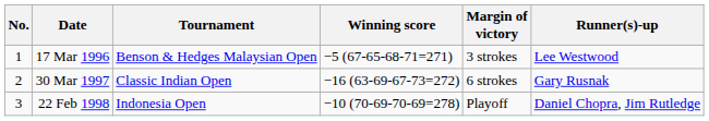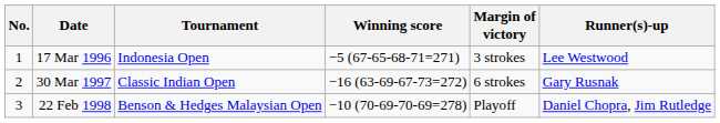17 Mar 1996 | Tournament: Benson & Hedges Malaysian Open -> Indonesia Open
22 Feb 1998 | Tournament: Indonesia Open -> Benson & Hedges Malaysian Open
